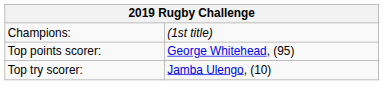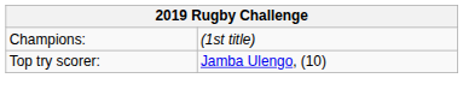- row: Top points scorer: | George Whitehead, (95)
